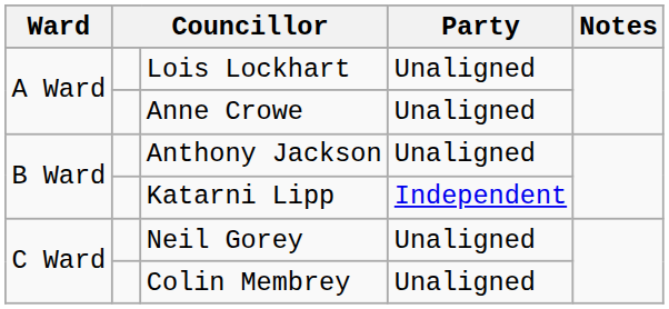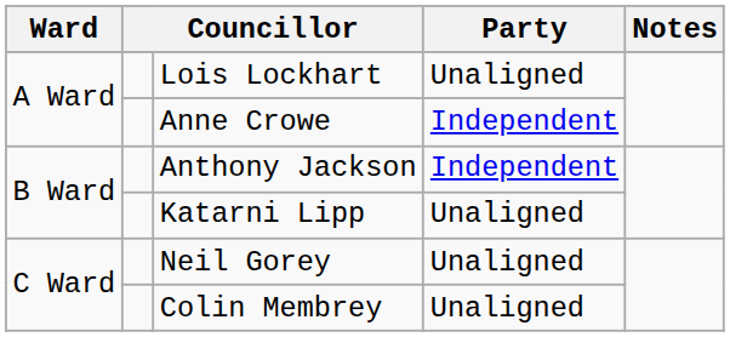Anne Crowe | Party: Unaligned -> Independent
Anthony Jackson | Party: Unaligned -> Independent
Katarni Lipp | Party: Independent -> Unaligned
